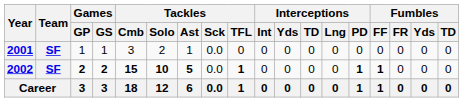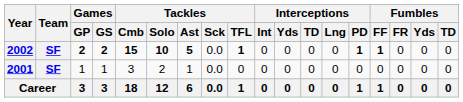rows swapped: 2001 <-> 2002
